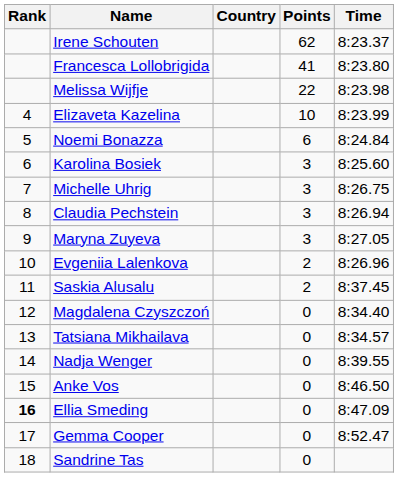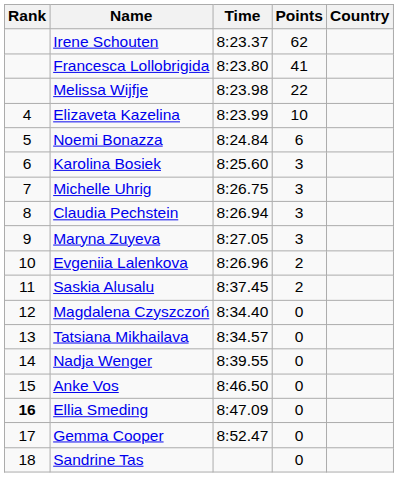columns swapped: Country <-> Time
